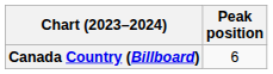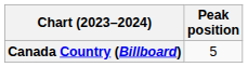Canada Country (Billboard) | Peak position: 6 -> 5
